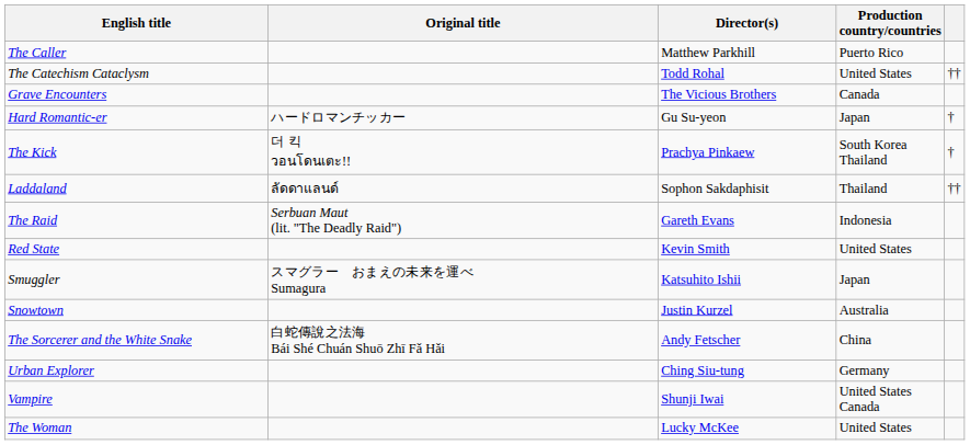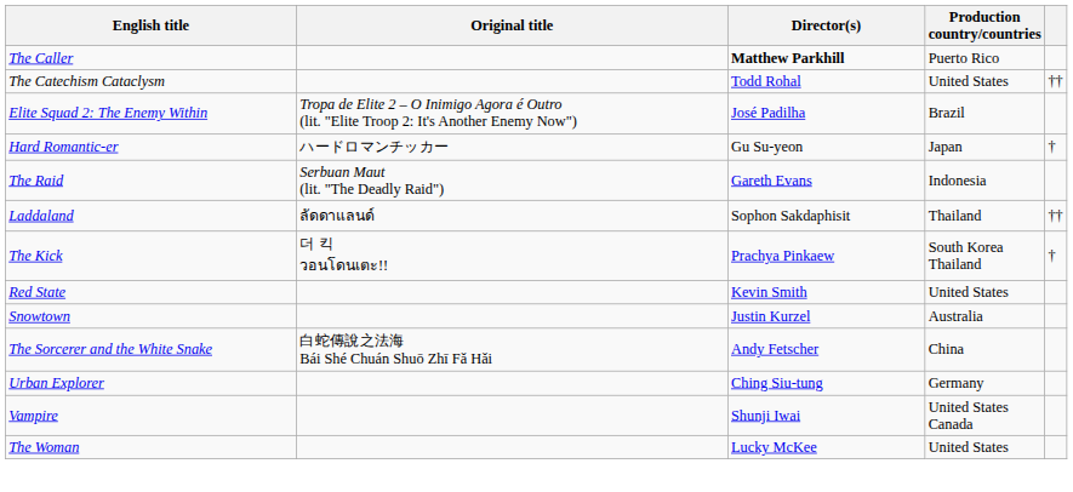The Caller | Director(s): normal -> bold
+ row: Elite Squad 2: The Enemy Within | Tropa de Elite 2 – O Inimigo Agora é Outro (lit. "Elite Troop 2: It's Another Enemy Now") | José Padilha | Brazil
- row: Grave Encounters | The Vicious Brothers | Canada
rows swapped: The Kick <-> The Raid
- row: Smuggler | スマグラー おまえの未来を運べ Sumagura | Katsuhito Ishii | Japan
